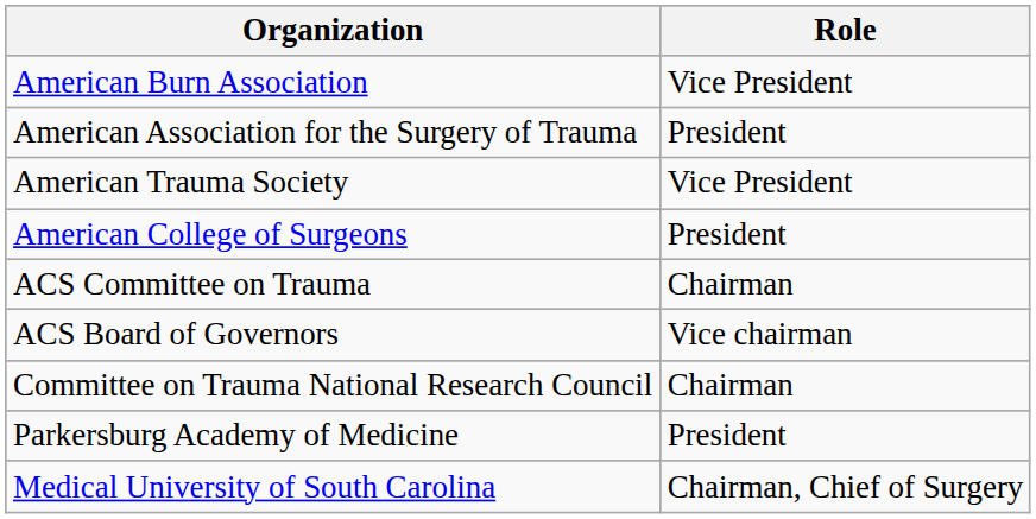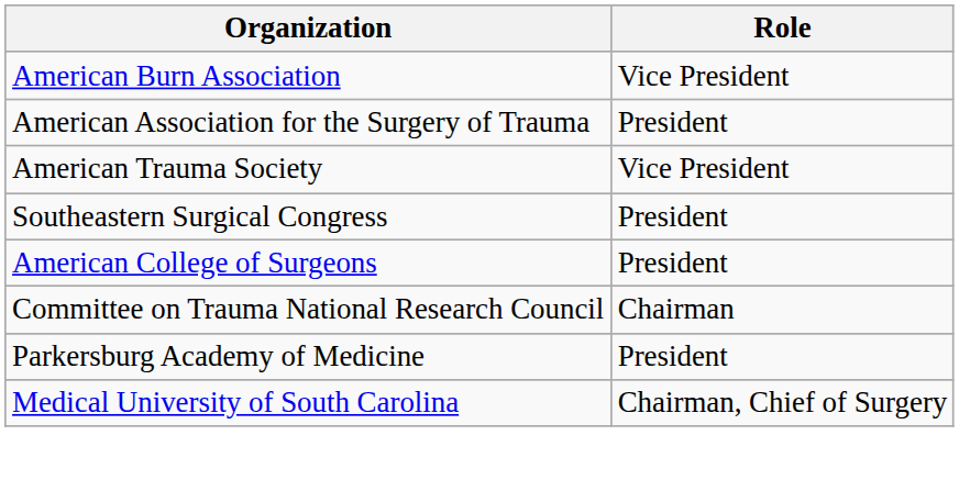+ row: Southeastern Surgical Congress | President
- row: ACS Committee on Trauma | Chairman
- row: ACS Board of Governors | Vice chairman
